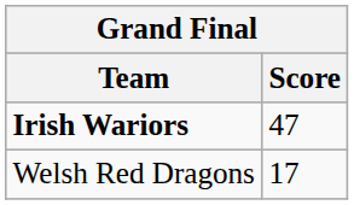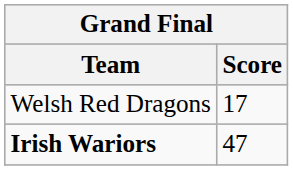rows swapped: Irish Wariors <-> Welsh Red Dragons
